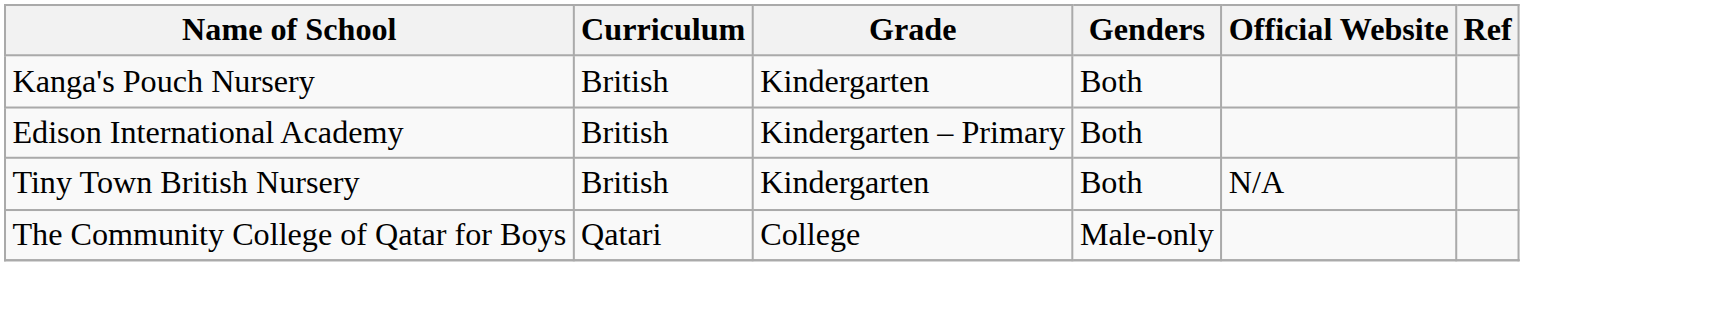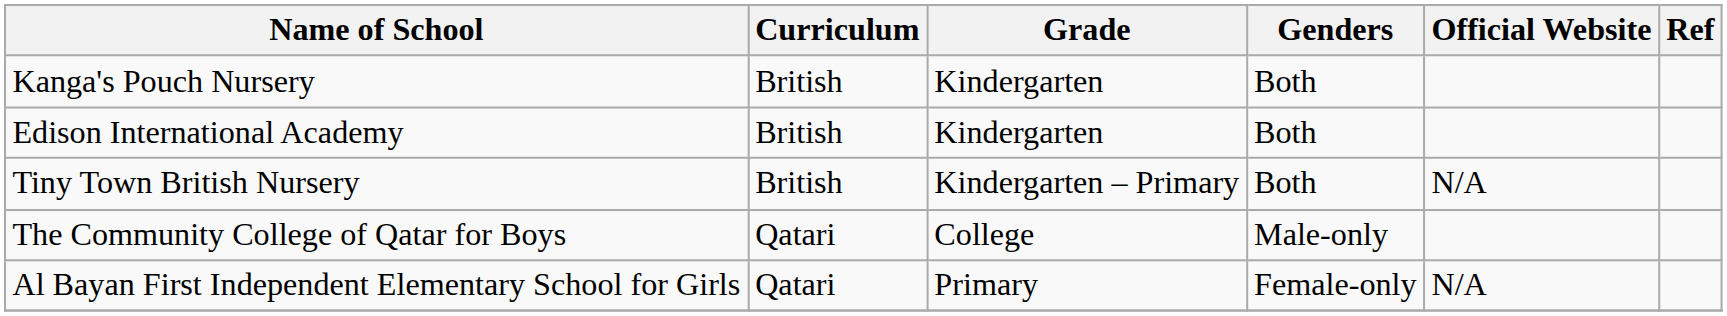Edison International Academy | Grade: Kindergarten – Primary -> Kindergarten
Tiny Town British Nursery | Grade: Kindergarten -> Kindergarten – Primary
+ row: Al Bayan First Independent Elementary School for Girls | Qatari | Primary | Female-only | N/A
